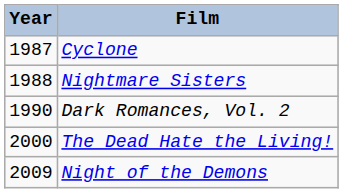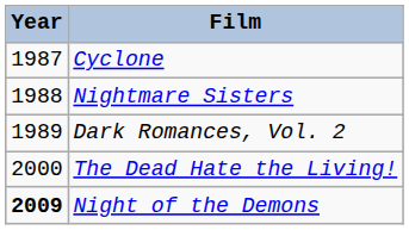Dark Romances, Vol. 2 | Year: 1990 -> 1989
Night of the Demons | Year: normal -> bold
